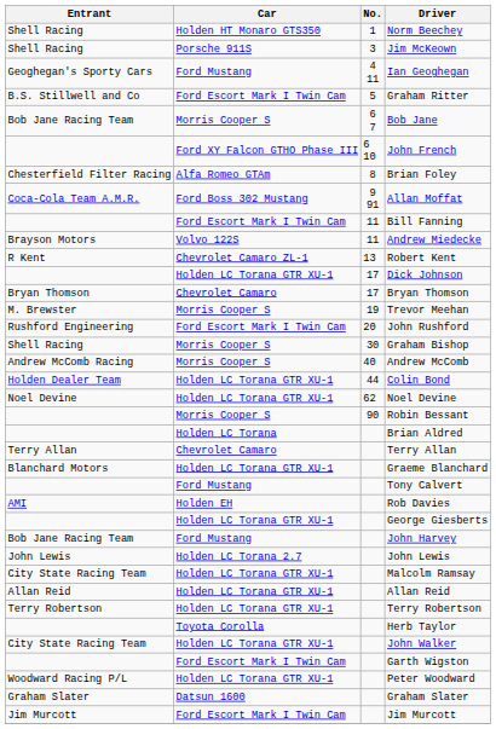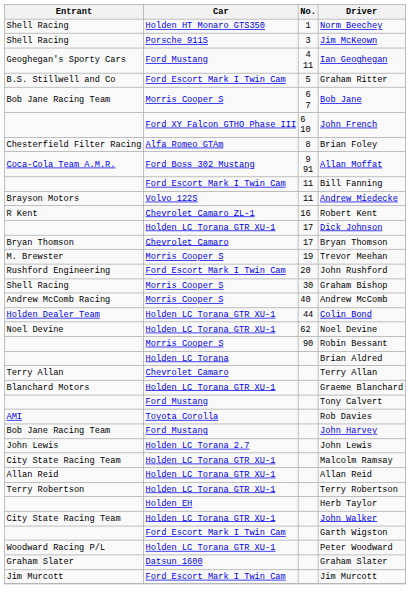Robert Kent | No.: 13 -> 16
Rob Davies | Car: Holden EH -> Toyota Corolla
- row: Holden LC Torana GTR XU-1 | George Giesberts
Herb Taylor | Car: Toyota Corolla -> Holden EH
